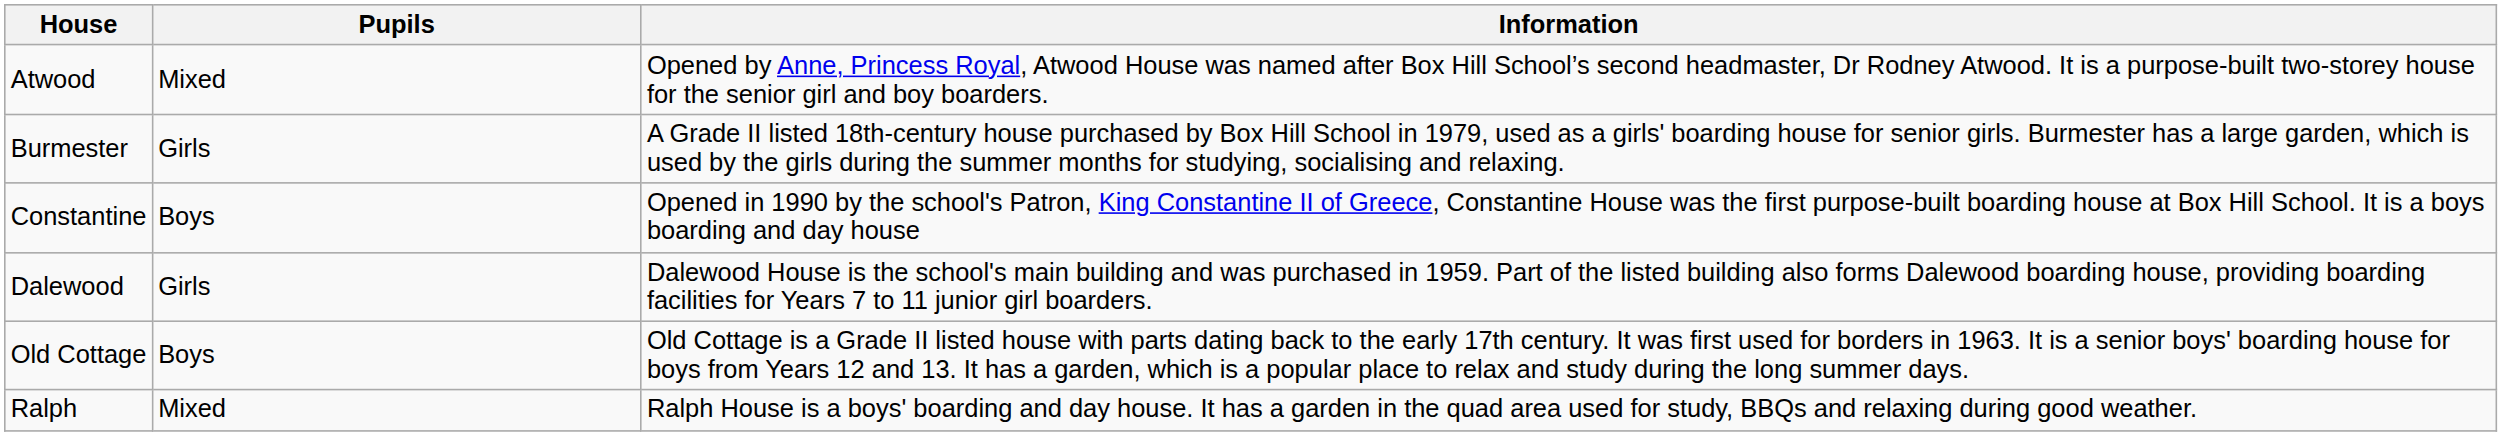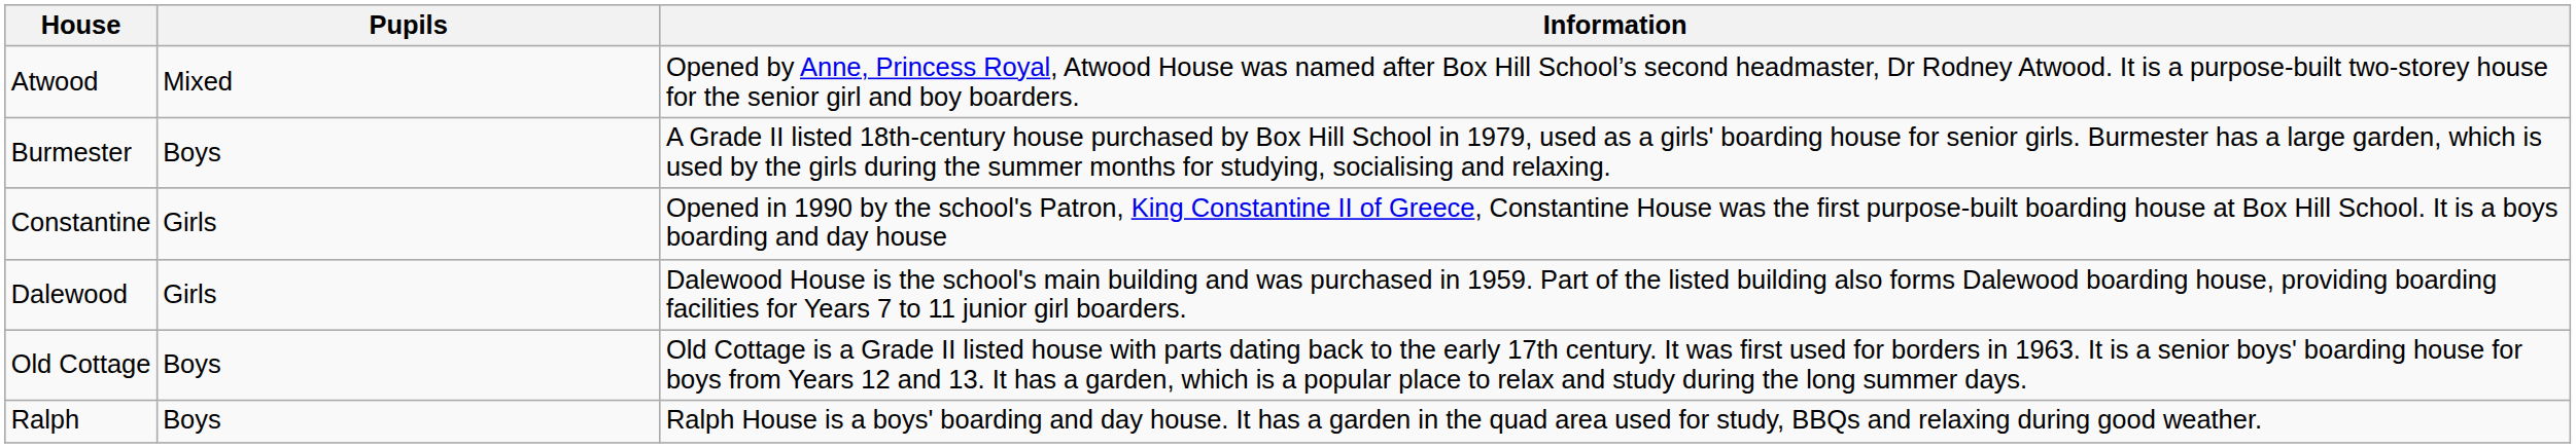Burmester | Pupils: Girls -> Boys
Constantine | Pupils: Boys -> Girls
Ralph | Pupils: Mixed -> Boys
